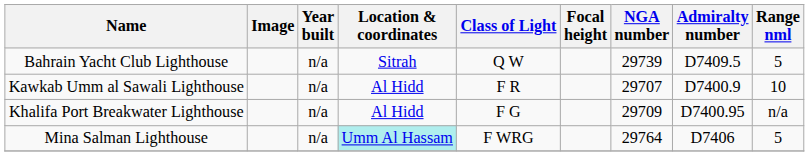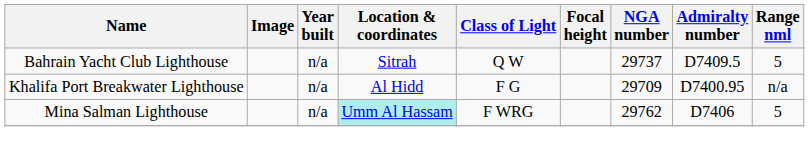Bahrain Yacht Club Lighthouse | NGA number: 29739 -> 29737
- row: Kawkab Umm al Sawali Lighthouse | n/a | Al Hidd | F R | 29707 | D7400.9 | 10
Mina Salman Lighthouse | NGA number: 29764 -> 29762
